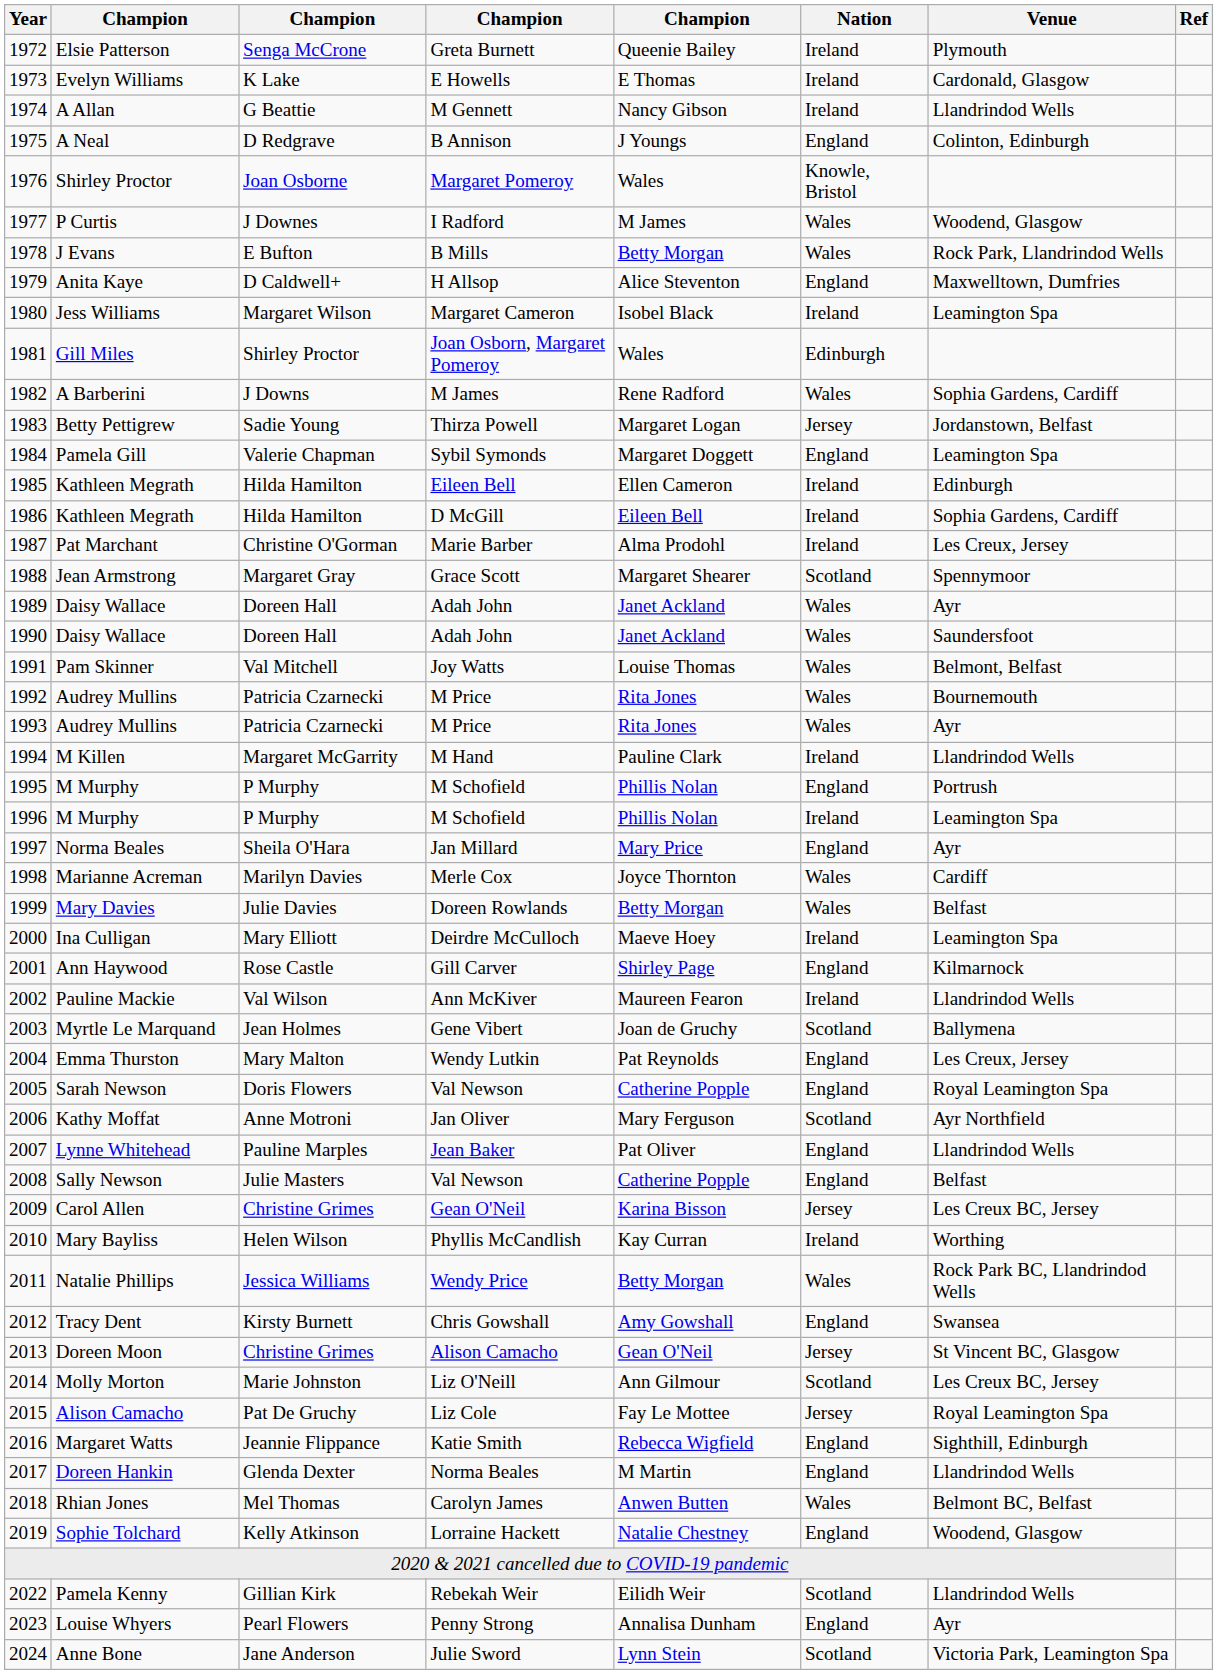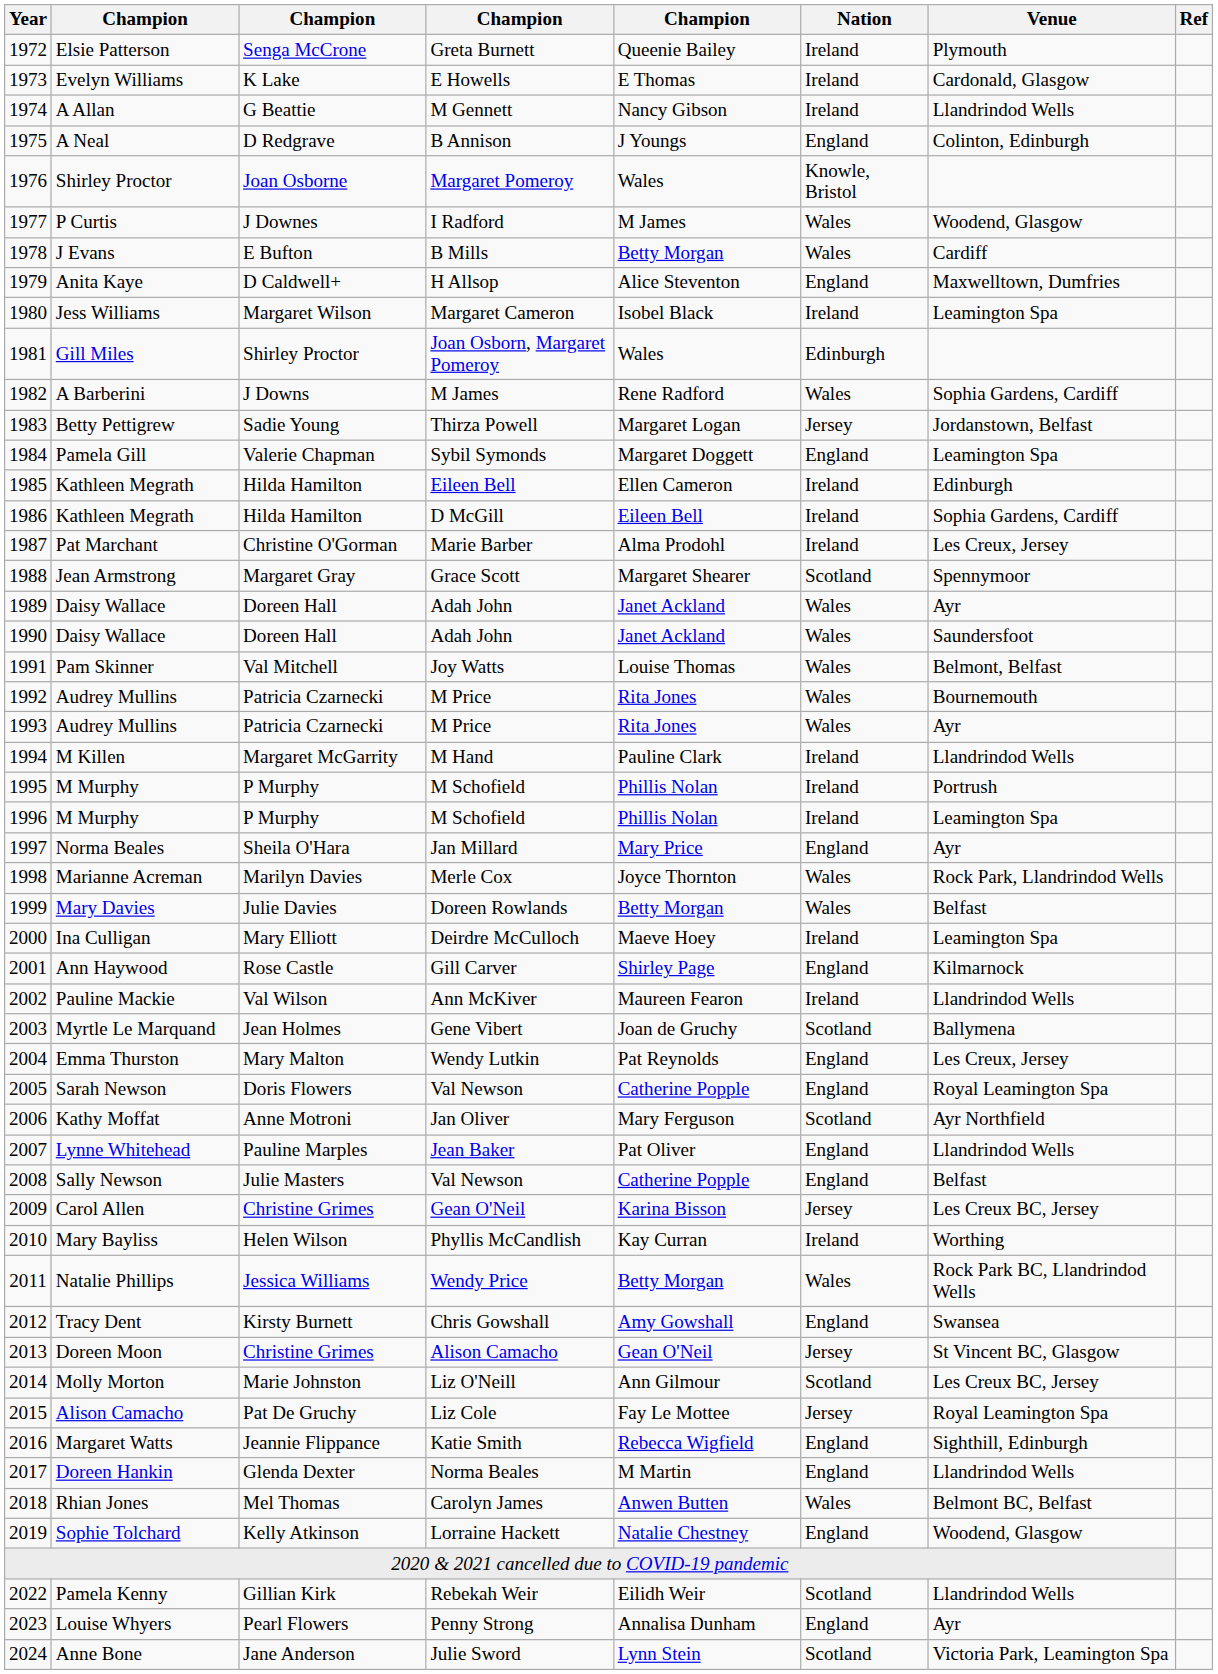J Evans | Venue: Rock Park, Llandrindod Wells -> Cardiff
1995 / M Murphy | Nation: England -> Ireland
Marianne Acreman | Venue: Cardiff -> Rock Park, Llandrindod Wells
